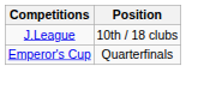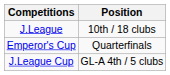+ row: J.League Cup | GL-A 4th / 5 clubs
